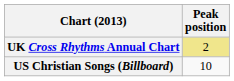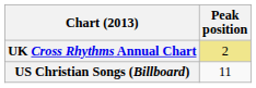US Christian Songs (Billboard) | Peak position: 10 -> 11
